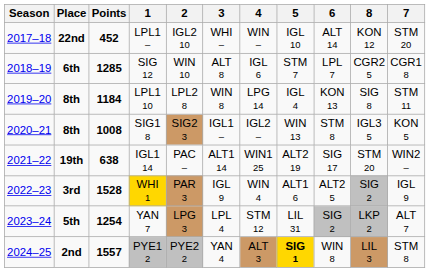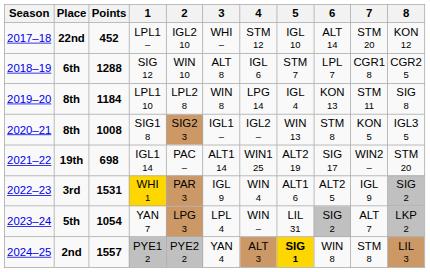columns swapped: 7 <-> 8
LPL1 – | 4: WIN – -> STM 12
SIG 12 | Points: 1285 -> 1288
IGL1 14 | Points: 638 -> 698
WHI 1 | Points: 1528 -> 1531
YAN 7 | Points: 1254 -> 1054
YAN 7 | 4: STM 12 -> WIN –
